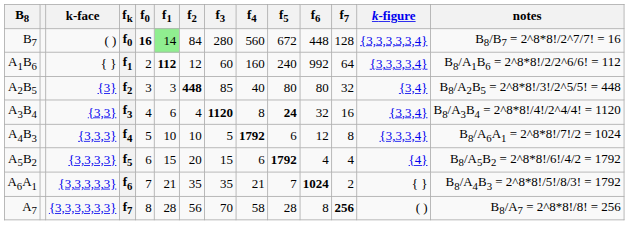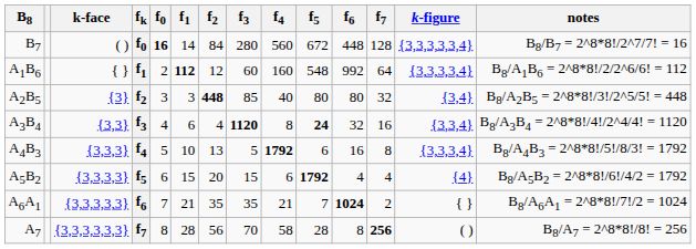B7 | f1: lightgreen background -> no background
A1B6 | f5: 240 -> 548
A4B3 | f2: 10 -> 13
A4B3 | f6: 12 -> 16
A4B3 | notes: B8/A6A1 = 2^8*8!/7!/2 = 1024 -> B8/A4B3 = 2^8*8!/5!/8/3! = 1792
A6A1 | notes: B8/A4B3 = 2^8*8!/5!/8/3! = 1792 -> B8/A6A1 = 2^8*8!/7!/2 = 1024
